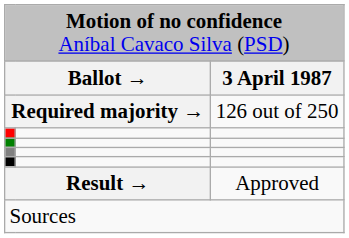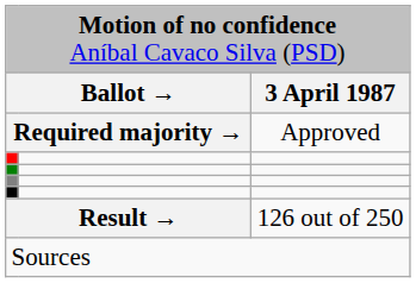Required majority → | column 3: 126 out of 250 -> Approved
Result → | column 3: Approved -> 126 out of 250
